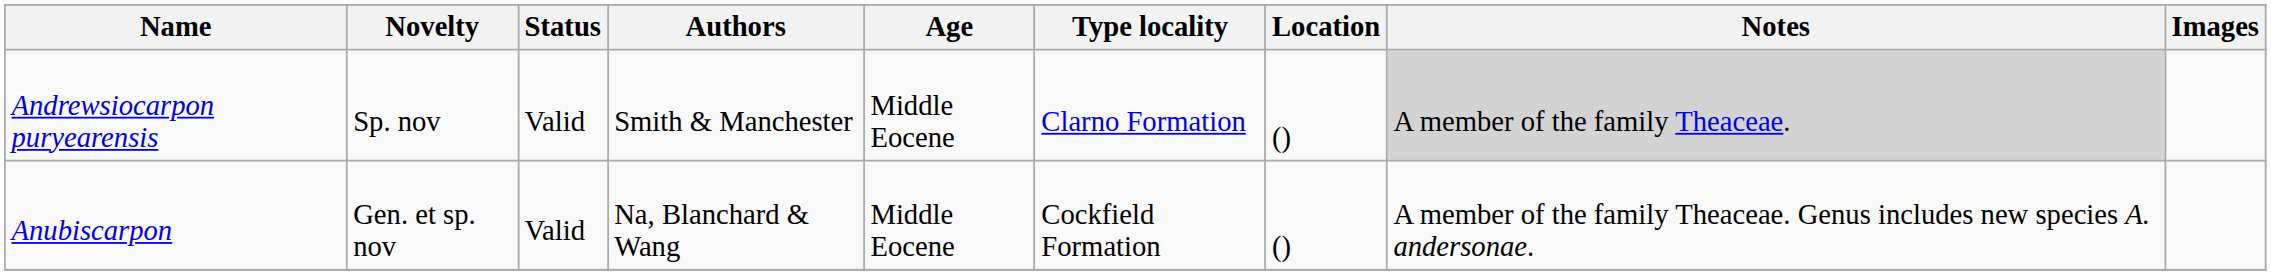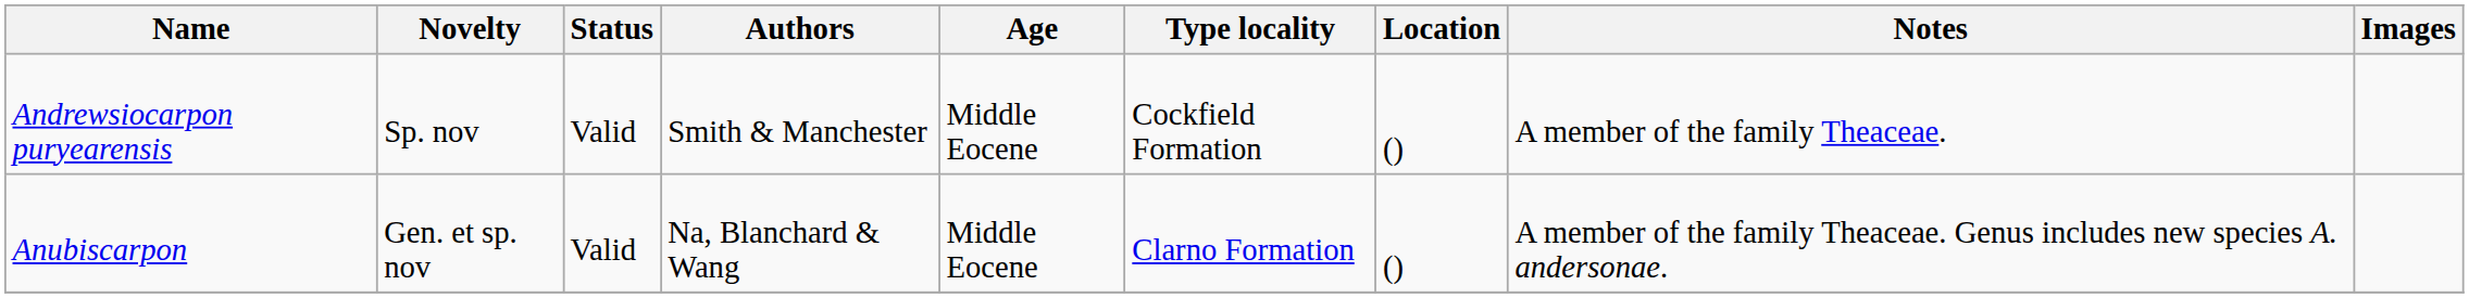Andrewsiocarpon puryearensis | Type locality: Clarno Formation -> Cockfield Formation
Andrewsiocarpon puryearensis | Notes: lightgrey background -> no background
Anubiscarpon | Type locality: Cockfield Formation -> Clarno Formation
